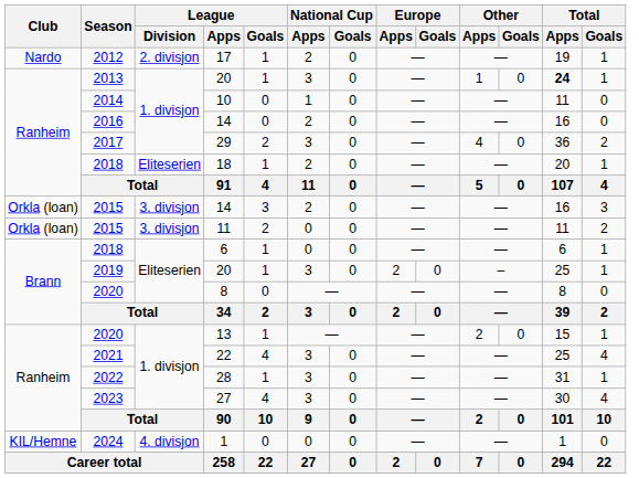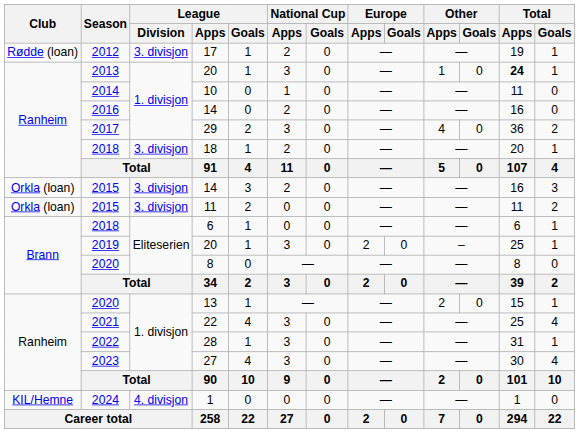17 | Club: Nardo -> Rødde (loan)
17 | League / Division: 2. divisjon -> 3. divisjon
18 | League / Division: Eliteserien -> 3. divisjon
